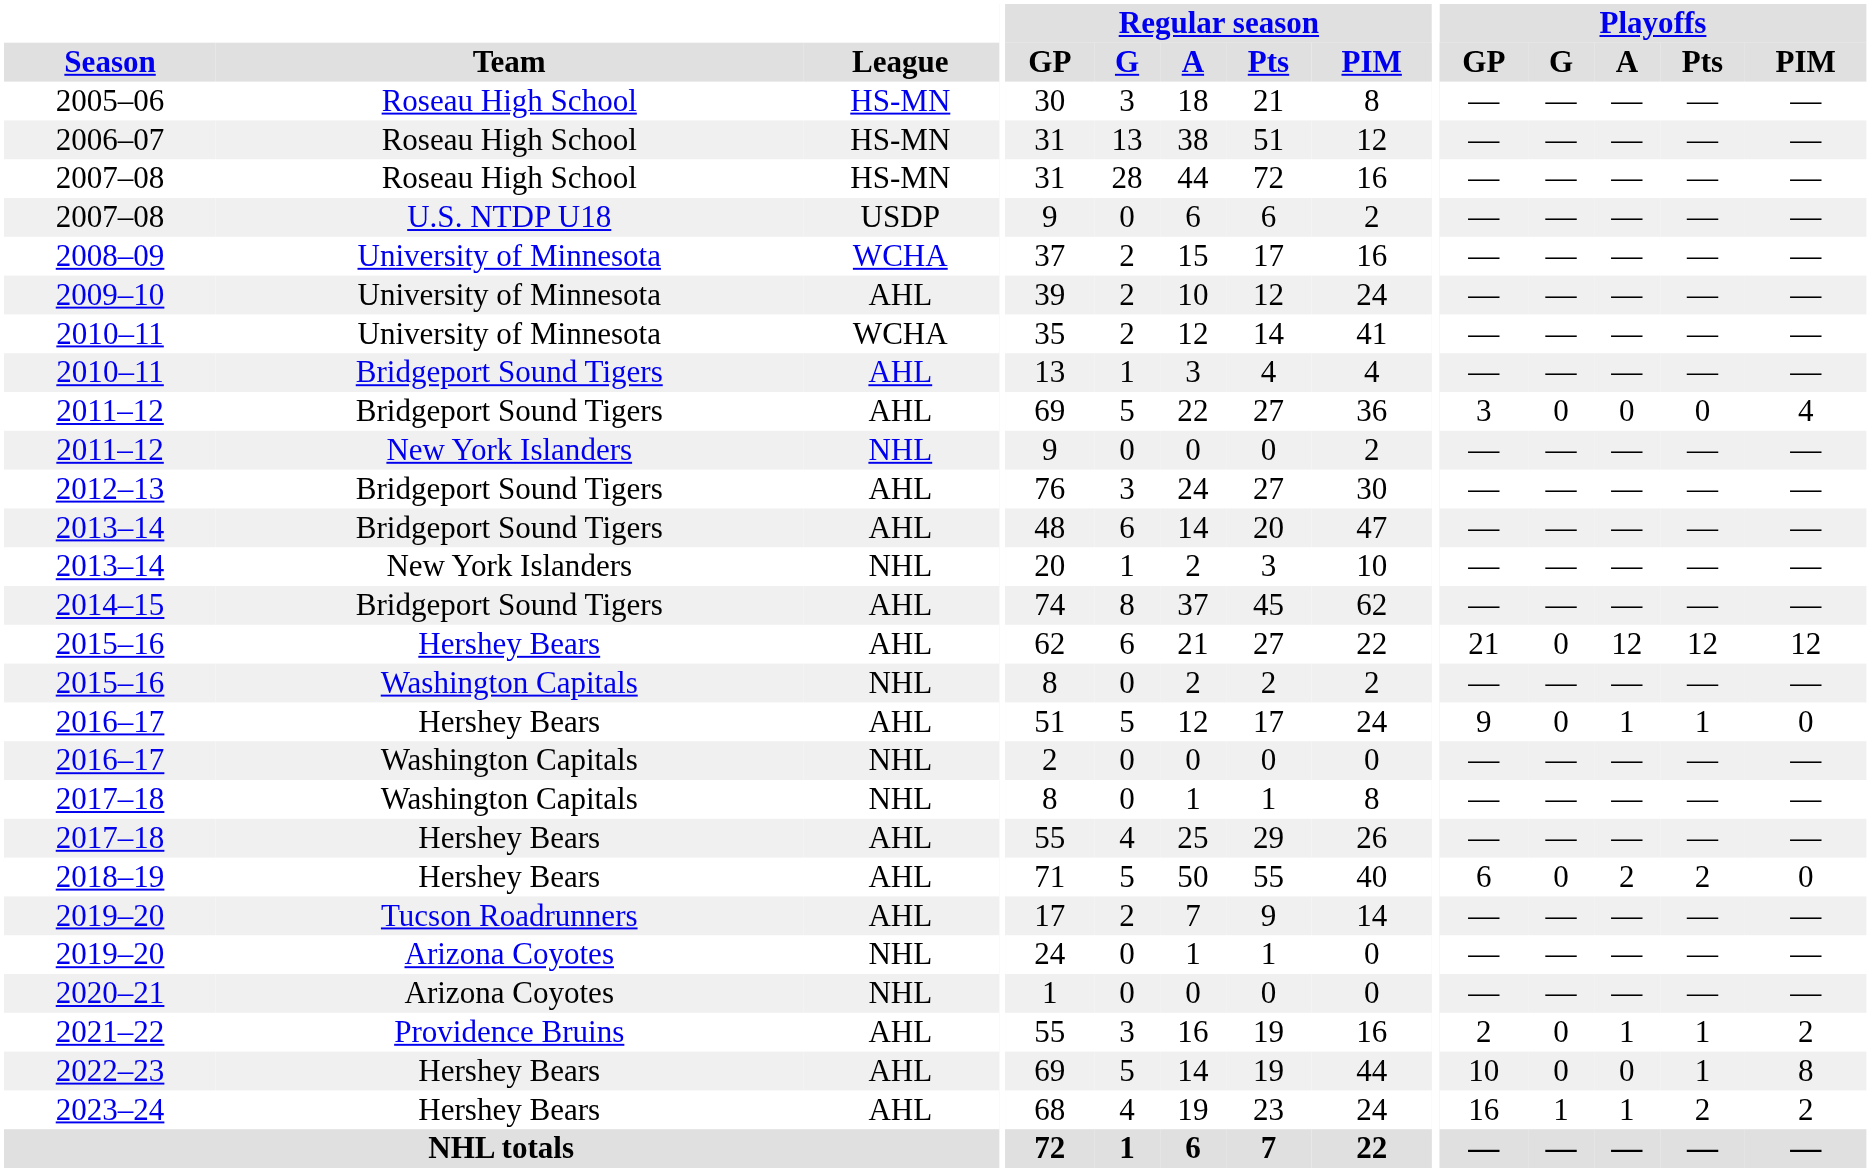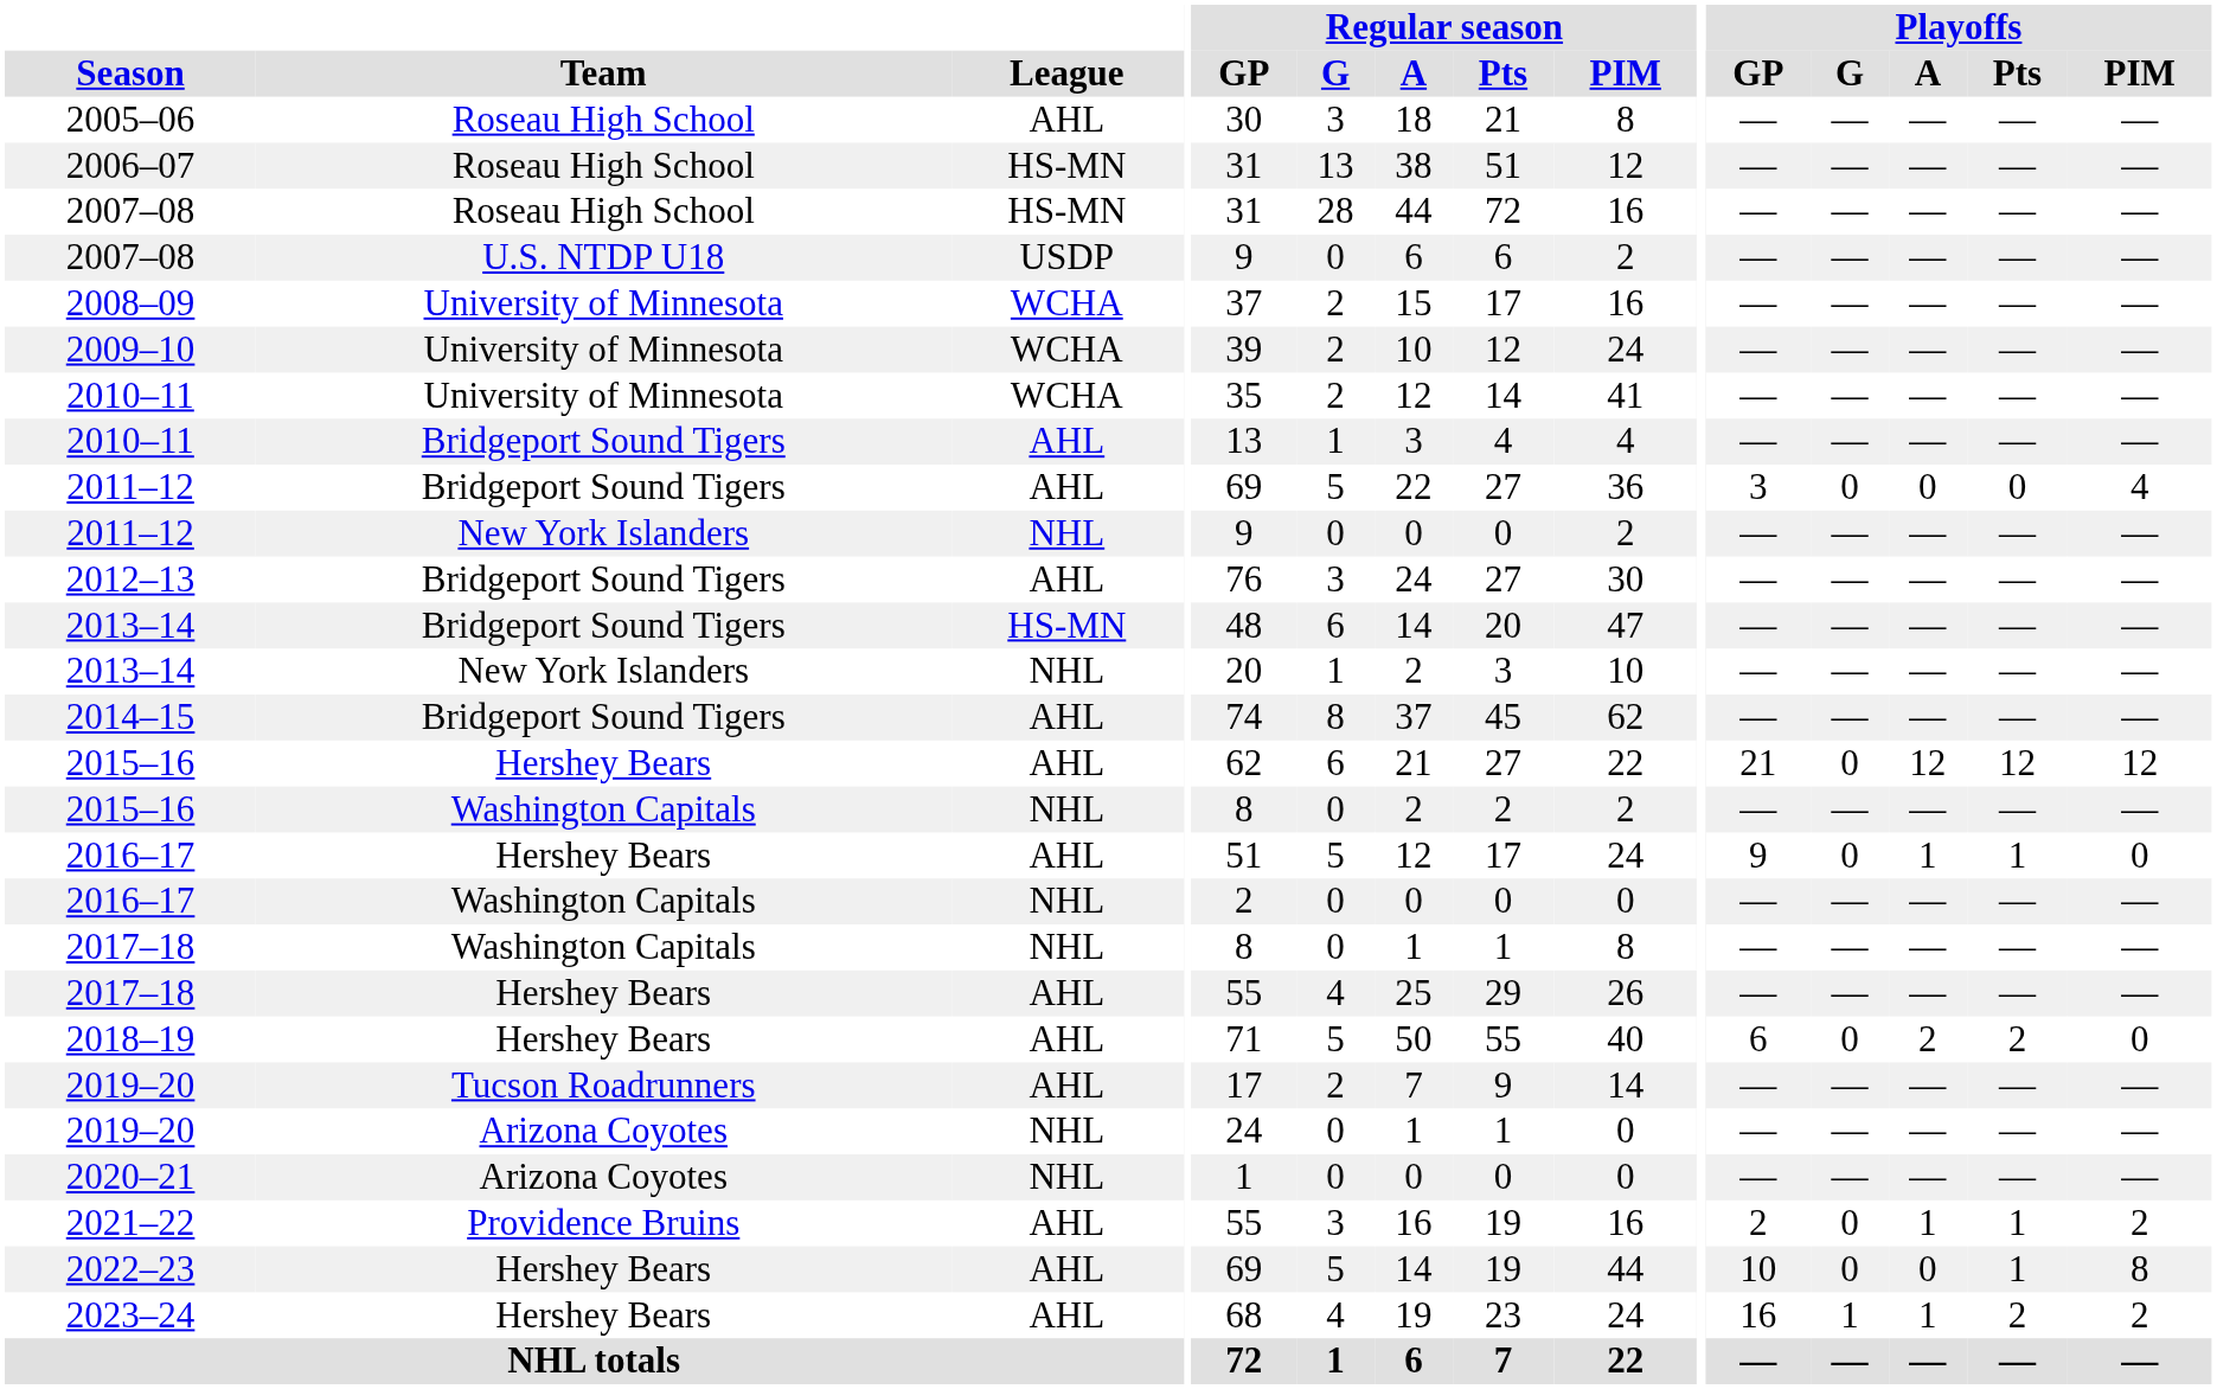2005–06 | League: HS-MN -> AHL
2009–10 | League: AHL -> WCHA
2013–14 / Bridgeport Sound Tigers | League: AHL -> HS-MN
